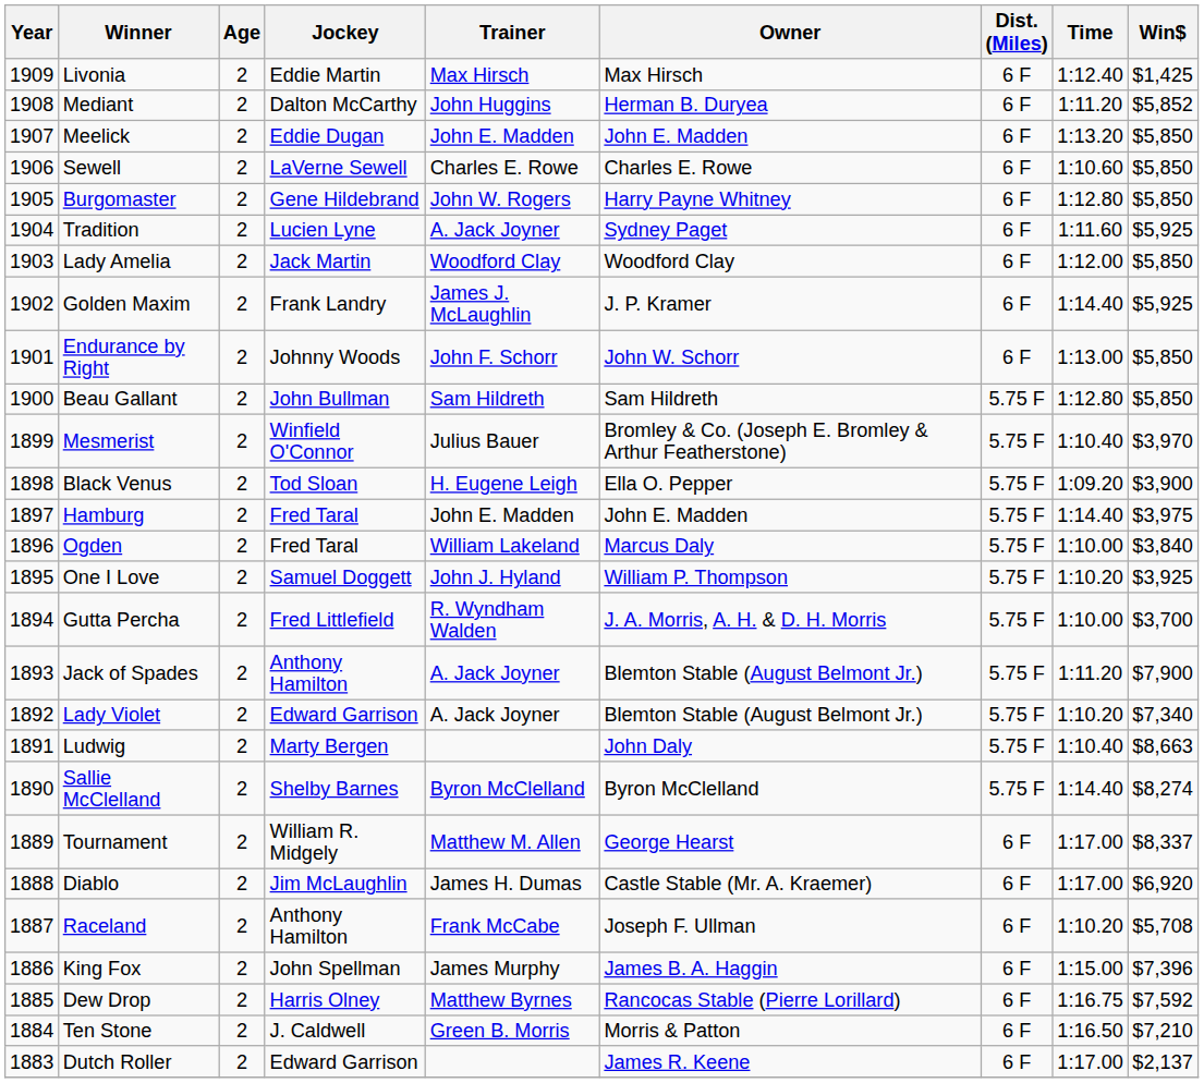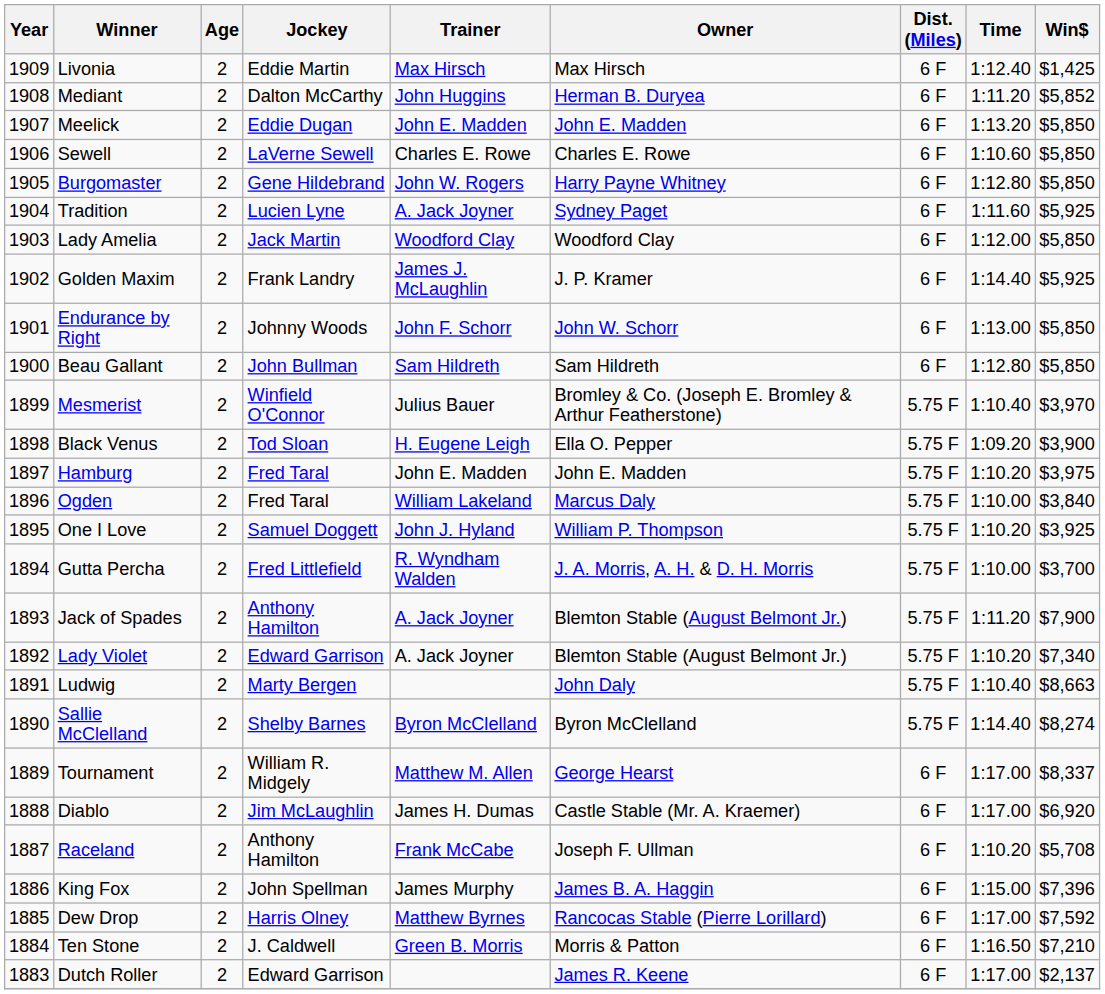Beau Gallant | Dist. (Miles): 5.75 F -> 6 F
Hamburg | Time: 1:14.40 -> 1:10.20
Dew Drop | Time: 1:16.75 -> 1:17.00
